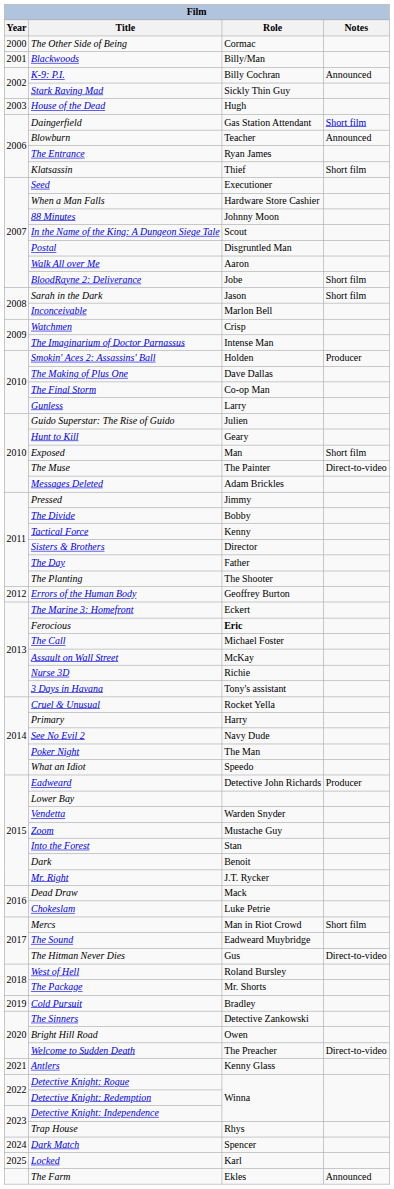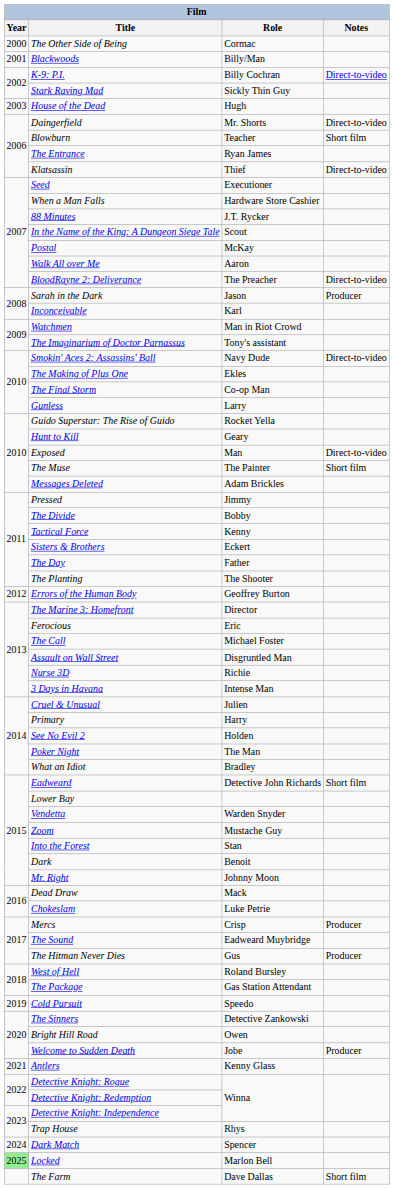K-9: P.I. | Notes: Announced -> Direct-to-video
Daingerfield | Role: Gas Station Attendant -> Mr. Shorts
Daingerfield | Notes: Short film -> Direct-to-video
Blowburn | Notes: Announced -> Short film
Klatsassin | Notes: Short film -> Direct-to-video
88 Minutes | Role: Johnny Moon -> J.T. Rycker
Postal | Role: Disgruntled Man -> McKay
BloodRayne 2: Deliverance | Role: Jobe -> The Preacher
BloodRayne 2: Deliverance | Notes: Short film -> Direct-to-video
Sarah in the Dark | Notes: Short film -> Producer
Inconceivable | Role: Marlon Bell -> Karl
Watchmen | Role: Crisp -> Man in Riot Crowd
The Imaginarium of Doctor Parnassus | Role: Intense Man -> Tony's assistant
Smokin' Aces 2: Assassins' Ball | Role: Holden -> Navy Dude
Smokin' Aces 2: Assassins' Ball | Notes: Producer -> Direct-to-video
The Making of Plus One | Role: Dave Dallas -> Ekles
Guido Superstar: The Rise of Guido | Role: Julien -> Rocket Yella
Exposed | Notes: Short film -> Direct-to-video
The Muse | Notes: Direct-to-video -> Short film
Sisters & Brothers | Role: Director -> Eckert
The Marine 3: Homefront | Role: Eckert -> Director
Ferocious | Role: bold -> normal
Assault on Wall Street | Role: McKay -> Disgruntled Man
3 Days in Havana | Role: Tony's assistant -> Intense Man
Cruel & Unusual | Role: Rocket Yella -> Julien
See No Evil 2 | Role: Navy Dude -> Holden
What an Idiot | Role: Speedo -> Bradley
Eadweard | Notes: Producer -> Short film
Mr. Right | Role: J.T. Rycker -> Johnny Moon
Mercs | Role: Man in Riot Crowd -> Crisp
Mercs | Notes: Short film -> Producer
The Hitman Never Dies | Notes: Direct-to-video -> Producer
The Package | Role: Mr. Shorts -> Gas Station Attendant
Cold Pursuit | Role: Bradley -> Speedo
Welcome to Sudden Death | Role: The Preacher -> Jobe
Welcome to Sudden Death | Notes: Direct-to-video -> Producer
Locked | Year: no background -> lightgreen background
Locked | Role: Karl -> Marlon Bell
The Farm | Role: Ekles -> Dave Dallas
The Farm | Notes: Announced -> Short film
